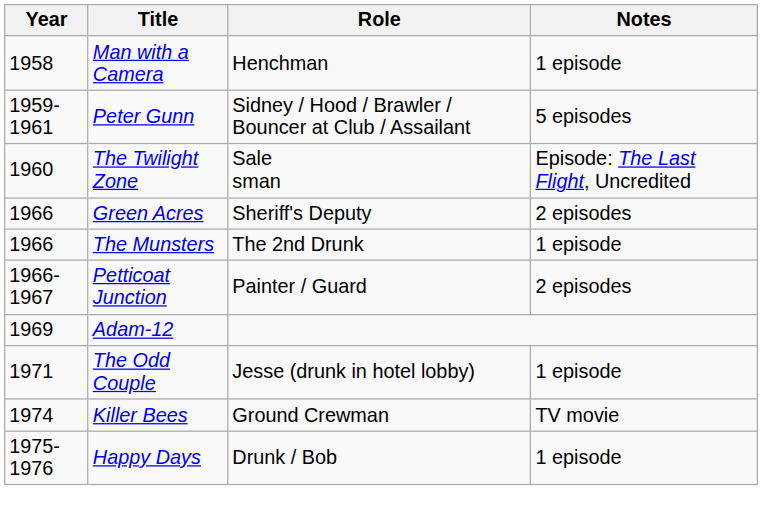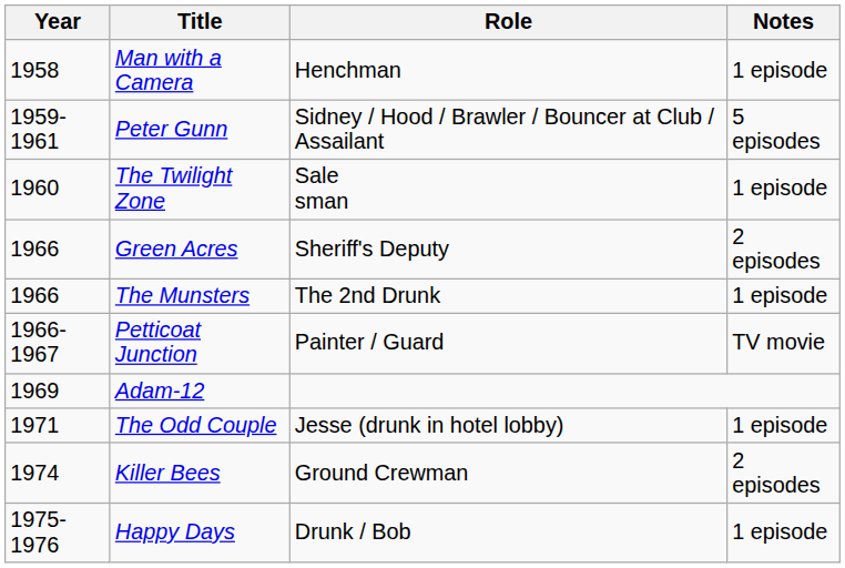The Twilight Zone | Notes: Episode: The Last Flight, Uncredited -> 1 episode
Petticoat Junction | Notes: 2 episodes -> TV movie
Killer Bees | Notes: TV movie -> 2 episodes
